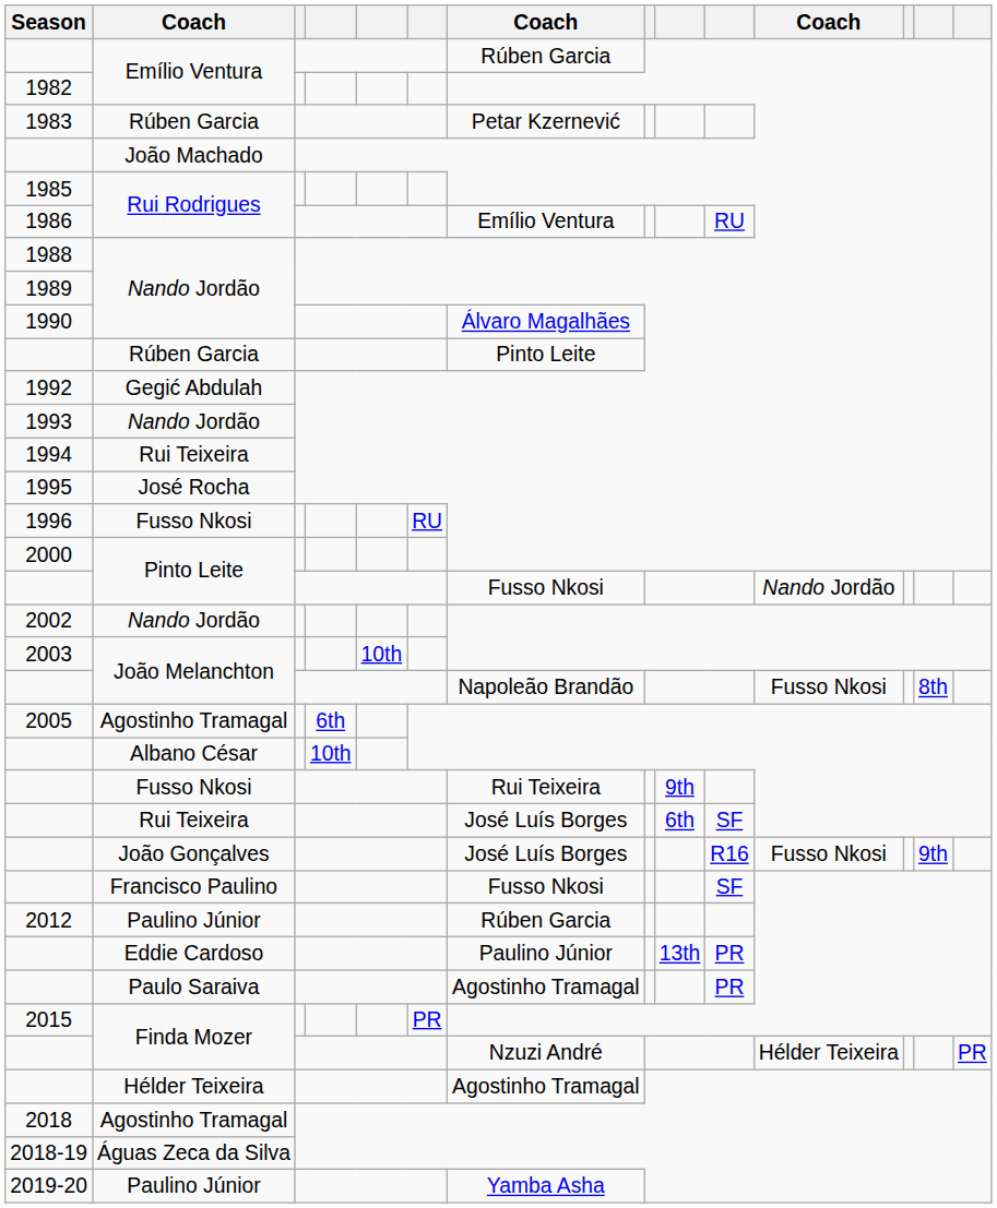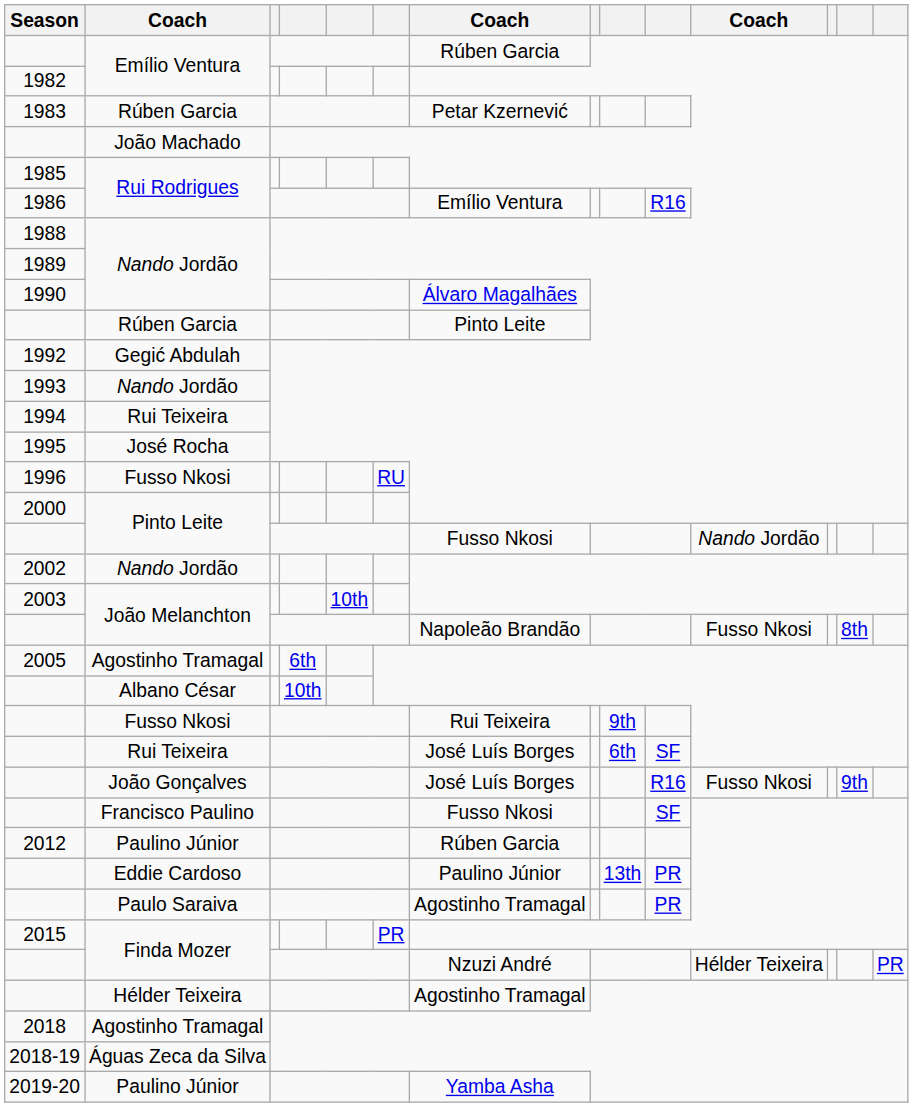1986 | column 10: RU -> R16
